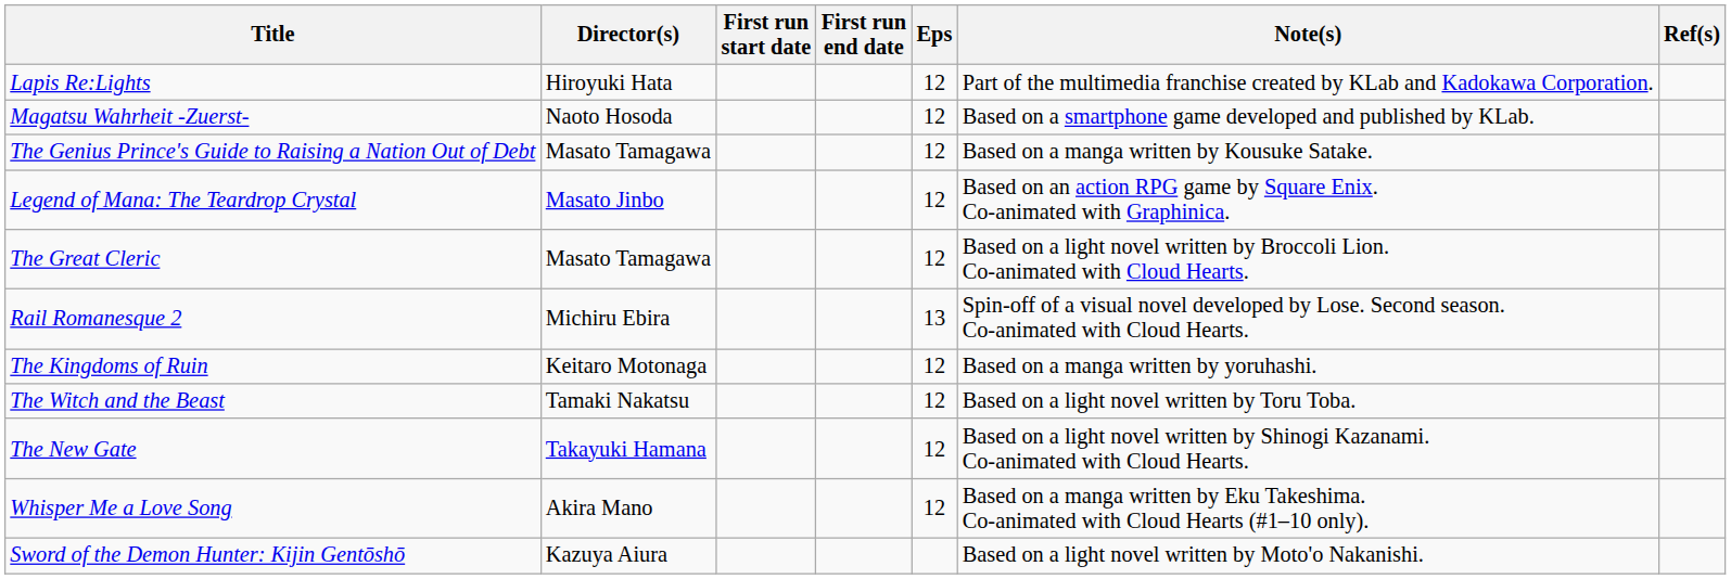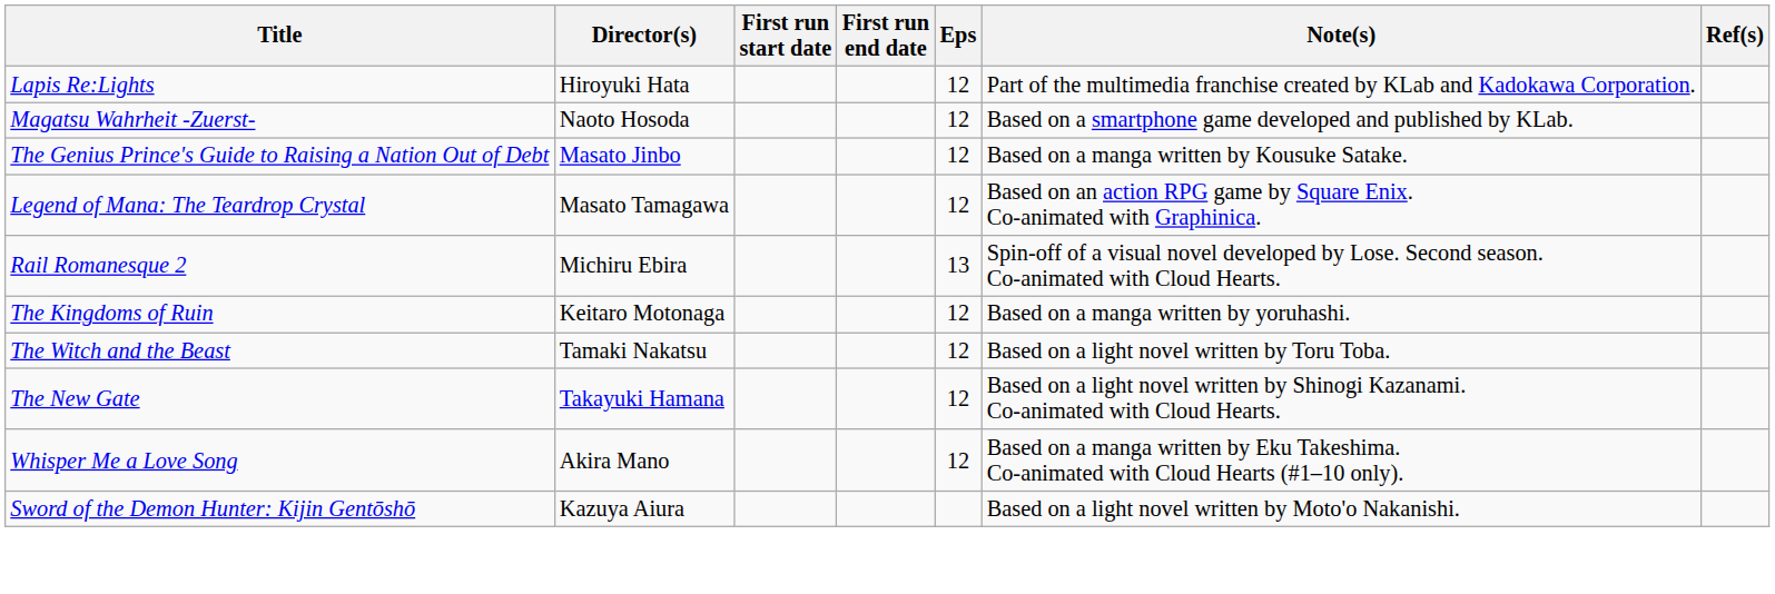The Genius Prince's Guide to Raising a Nation Out of Debt | Director(s): Masato Tamagawa -> Masato Jinbo
Legend of Mana: The Teardrop Crystal | Director(s): Masato Jinbo -> Masato Tamagawa
- row: The Great Cleric | Masato Tamagawa | 12 | Based on a light novel written by Broccoli Lion. Co-animated with Cloud Hearts.
